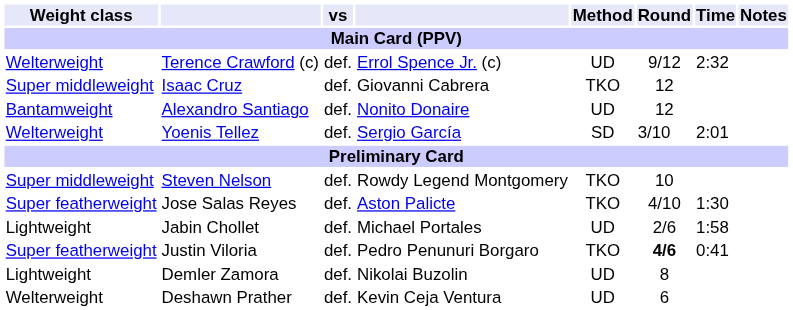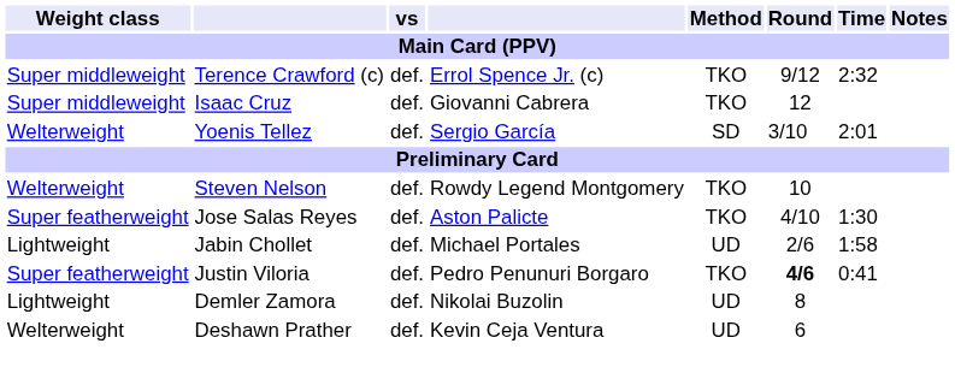Terence Crawford (c) | Weight class: Welterweight -> Super middleweight
Terence Crawford (c) | Method: UD -> TKO
- row: Bantamweight | Alexandro Santiago | def. | Nonito Donaire | UD | 12
Steven Nelson | Weight class: Super middleweight -> Welterweight
